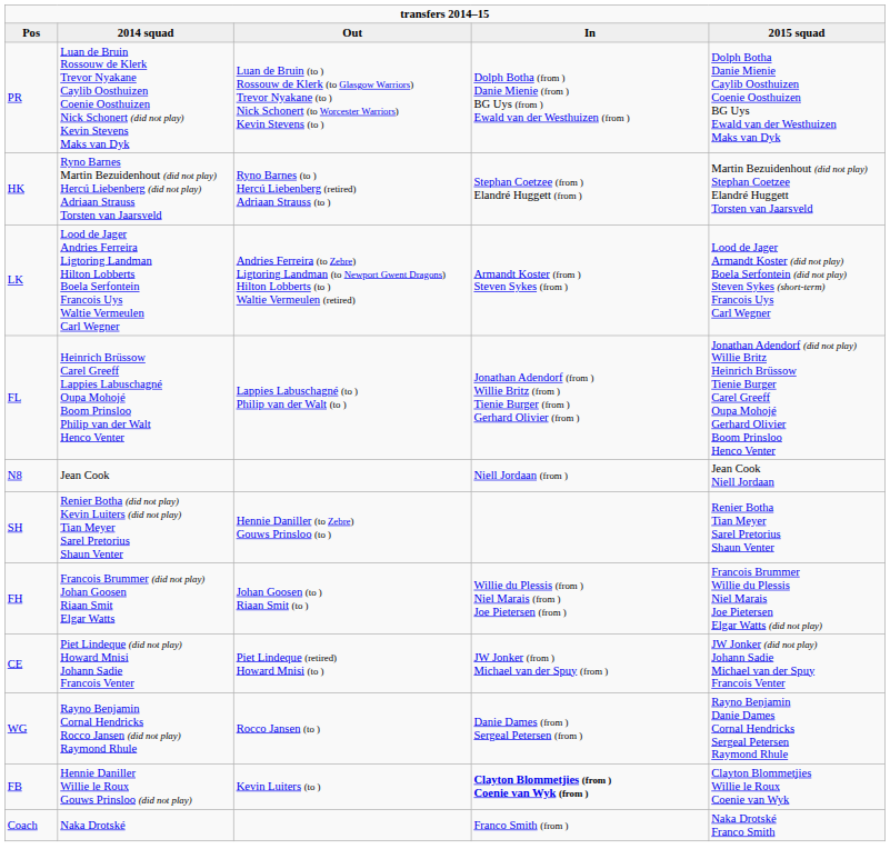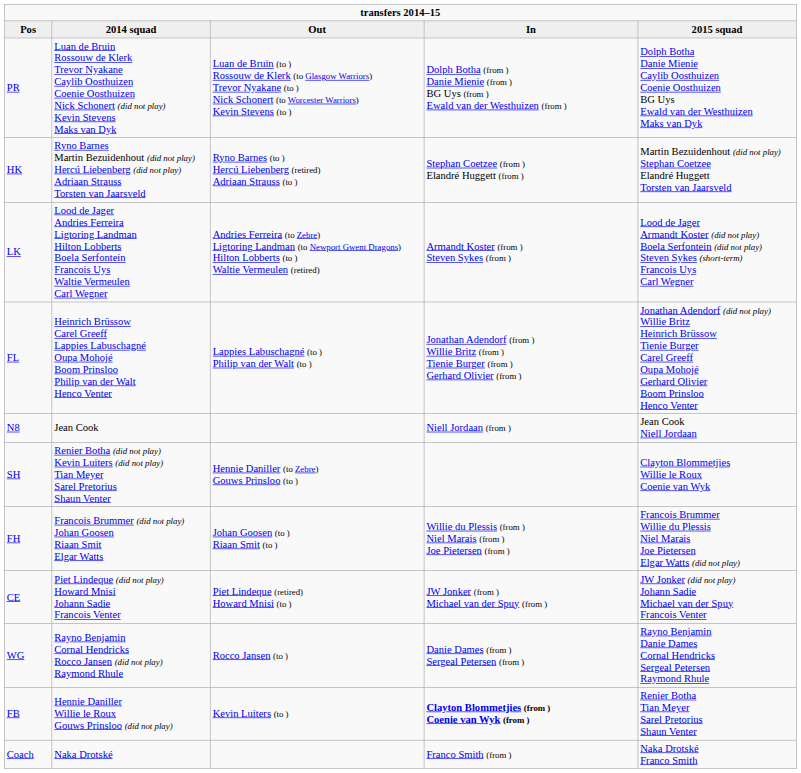SH | 2015 squad: Renier Botha Tian Meyer Sarel Pretorius Shaun Venter -> Clayton Blommetjies Willie le Roux Coenie van Wyk
FB | 2015 squad: Clayton Blommetjies Willie le Roux Coenie van Wyk -> Renier Botha Tian Meyer Sarel Pretorius Shaun Venter
